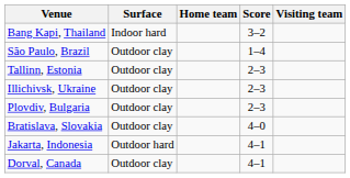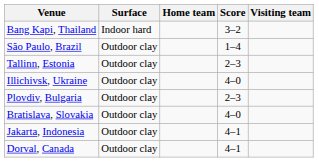Illichivsk, Ukraine | Score: 2–3 -> 4–0
Jakarta, Indonesia | Surface: Outdoor hard -> Outdoor clay
